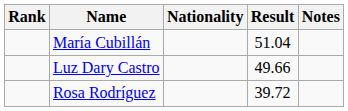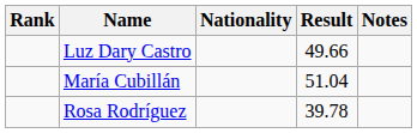rows swapped: María Cubillán <-> Luz Dary Castro
Rosa Rodríguez | Result: 39.72 -> 39.78
